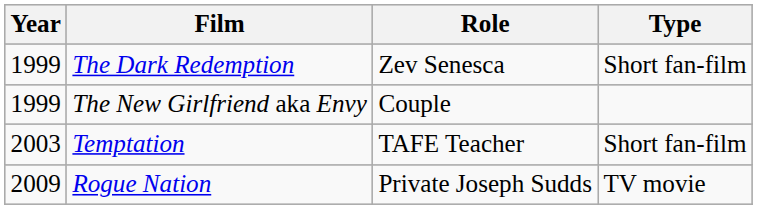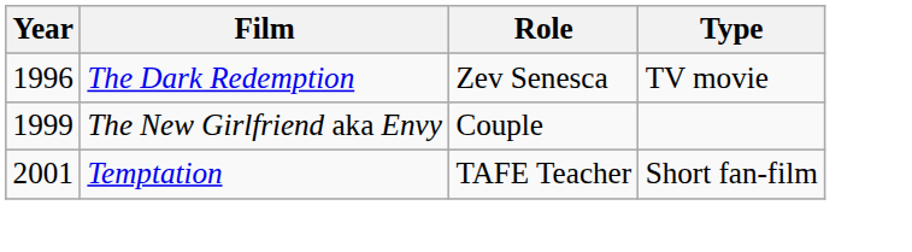The Dark Redemption | Year: 1999 -> 1996
The Dark Redemption | Type: Short fan-film -> TV movie
Temptation | Year: 2003 -> 2001
- row: 2009 | Rogue Nation | Private Joseph Sudds | TV movie
